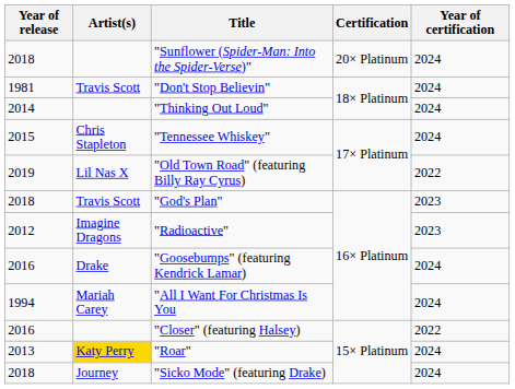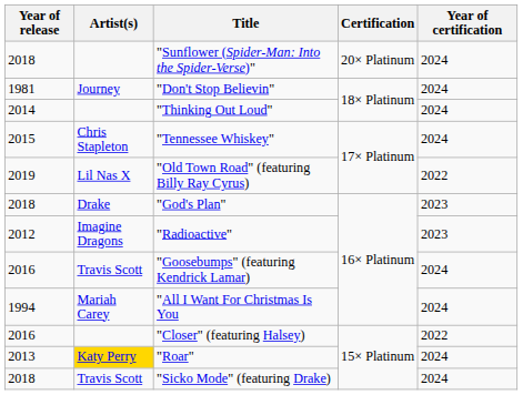"Don't Stop Believin" | Artist(s): Travis Scott -> Journey
"God's Plan" | Artist(s): Travis Scott -> Drake
"Goosebumps" (featuring Kendrick Lamar) | Artist(s): Drake -> Travis Scott
"Sicko Mode" (featuring Drake) | Artist(s): Journey -> Travis Scott
